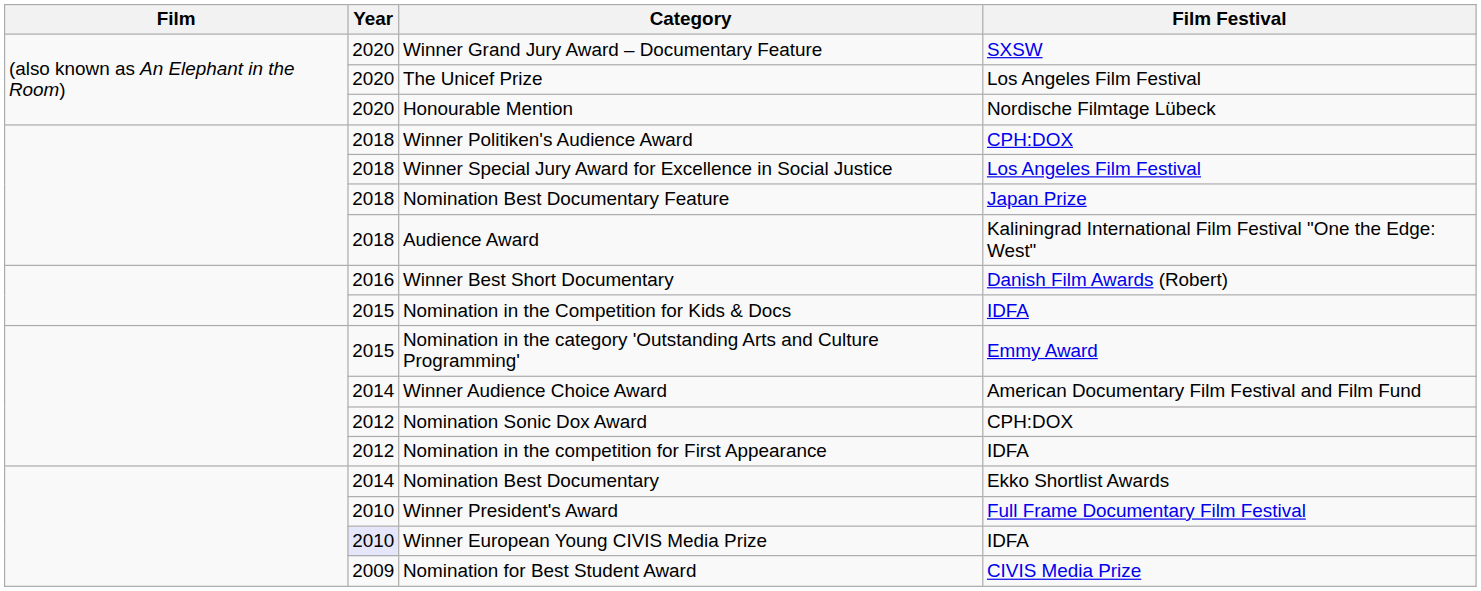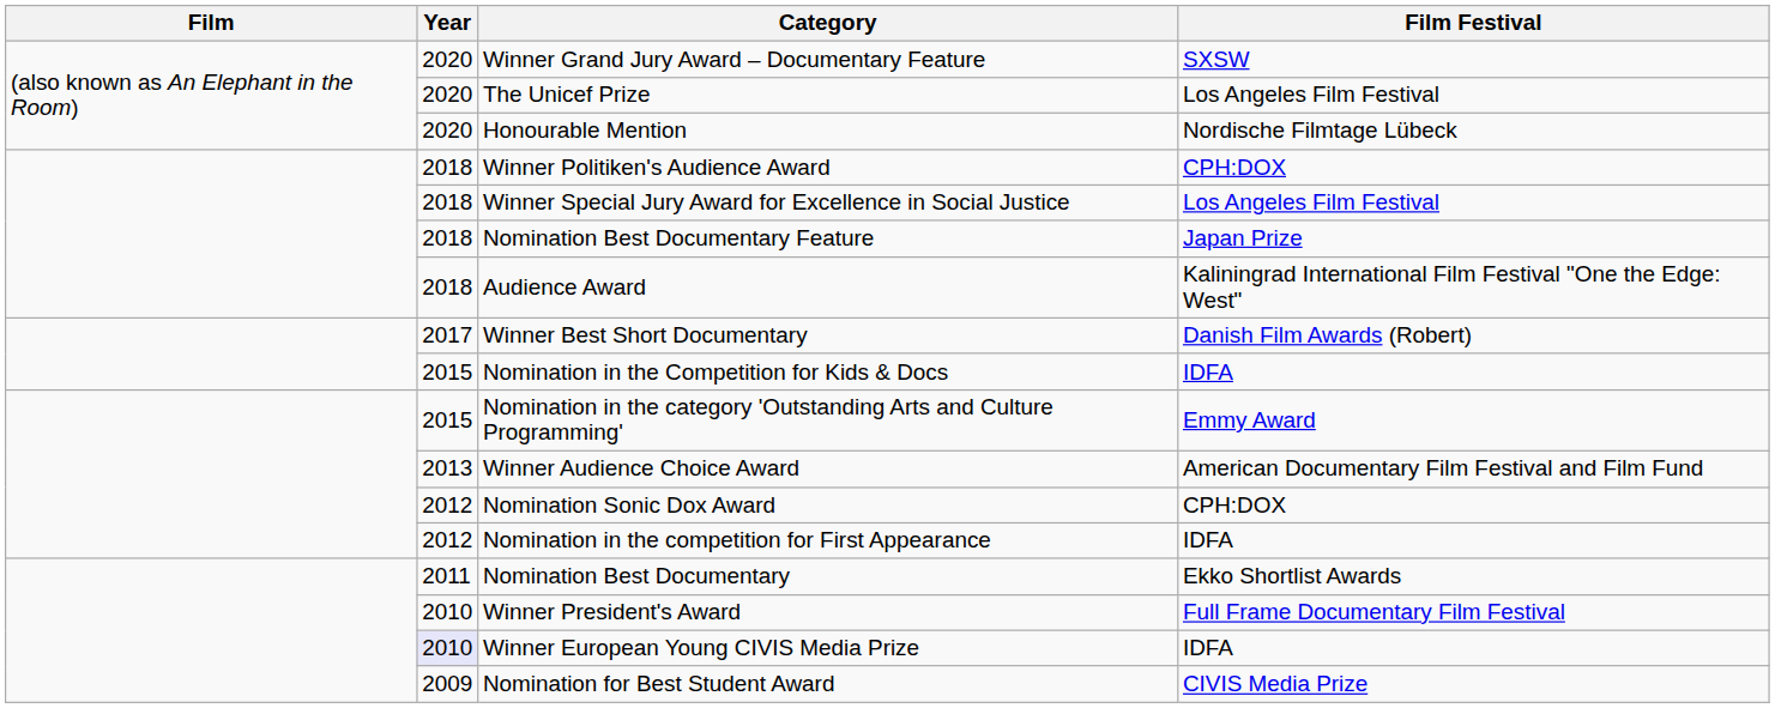Winner Best Short Documentary | Year: 2016 -> 2017
Winner Audience Choice Award | Year: 2014 -> 2013
Nomination Best Documentary | Year: 2014 -> 2011
